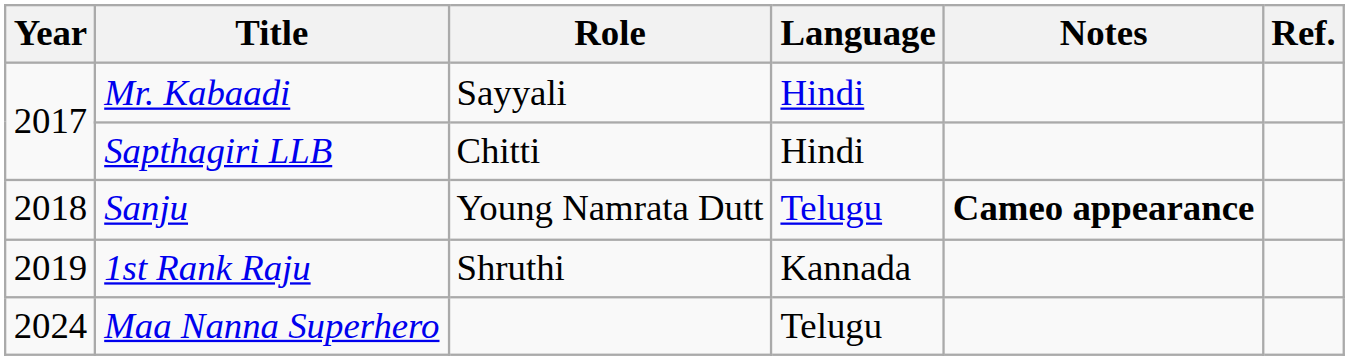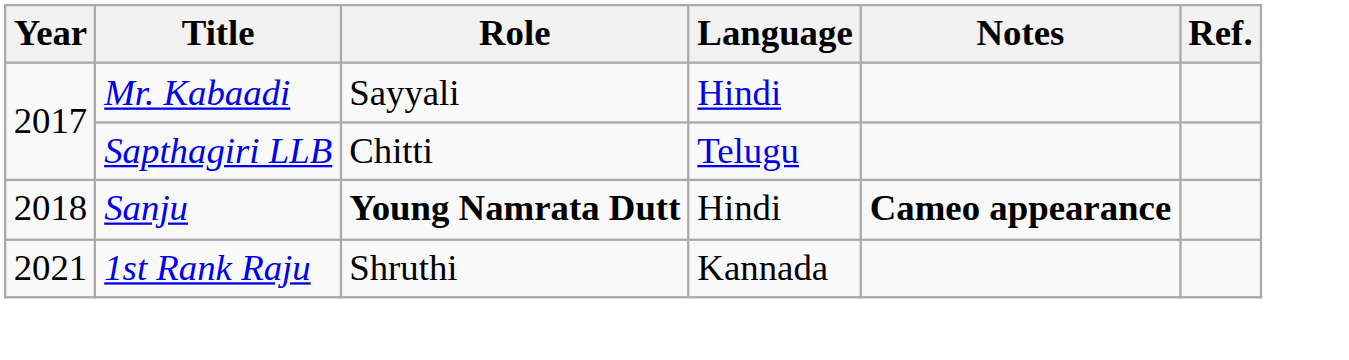Sapthagiri LLB | Language: Hindi -> Telugu
Sanju | Role: normal -> bold
Sanju | Language: Telugu -> Hindi
1st Rank Raju | Year: 2019 -> 2021
- row: 2024 | Maa Nanna Superhero | Telugu
